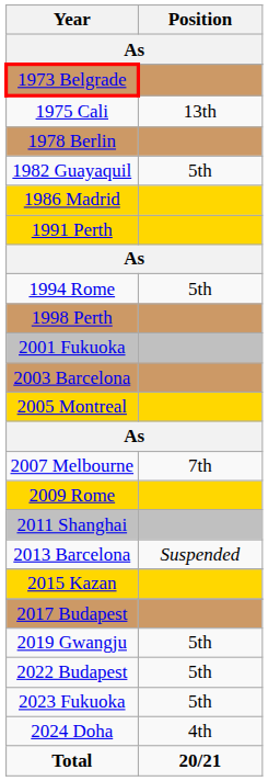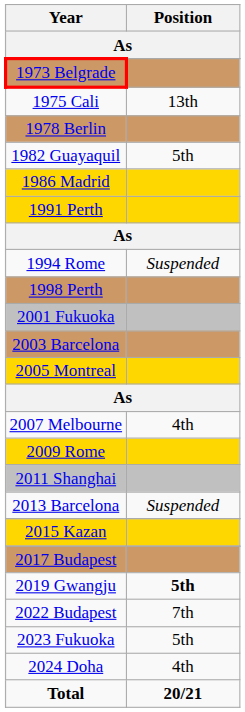1994 Rome | Position: 5th -> Suspended
2007 Melbourne | Position: 7th -> 4th
2019 Gwangju | Position: normal -> bold
2022 Budapest | Position: 5th -> 7th
